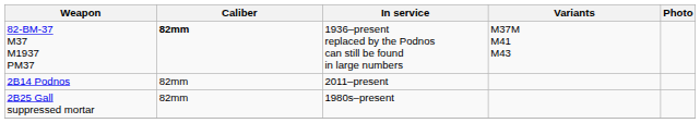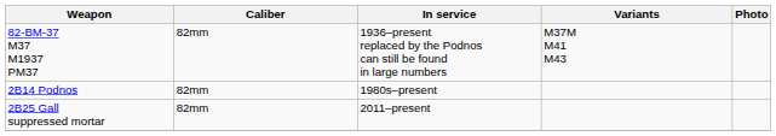82-BM-37 M37 M1937 PM37 | Caliber: bold -> normal
2B14 Podnos | In service: 2011–present -> 1980s–present
2B25 Gall suppressed mortar | In service: 1980s–present -> 2011–present
